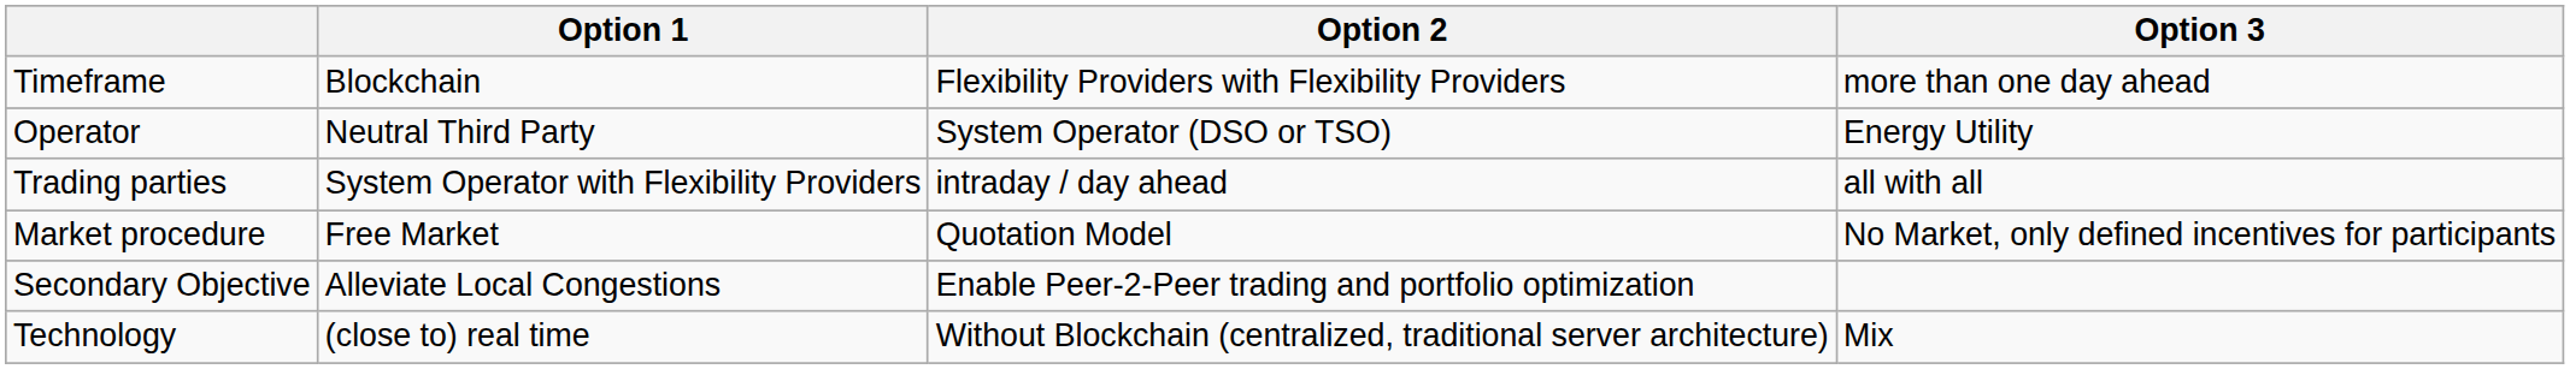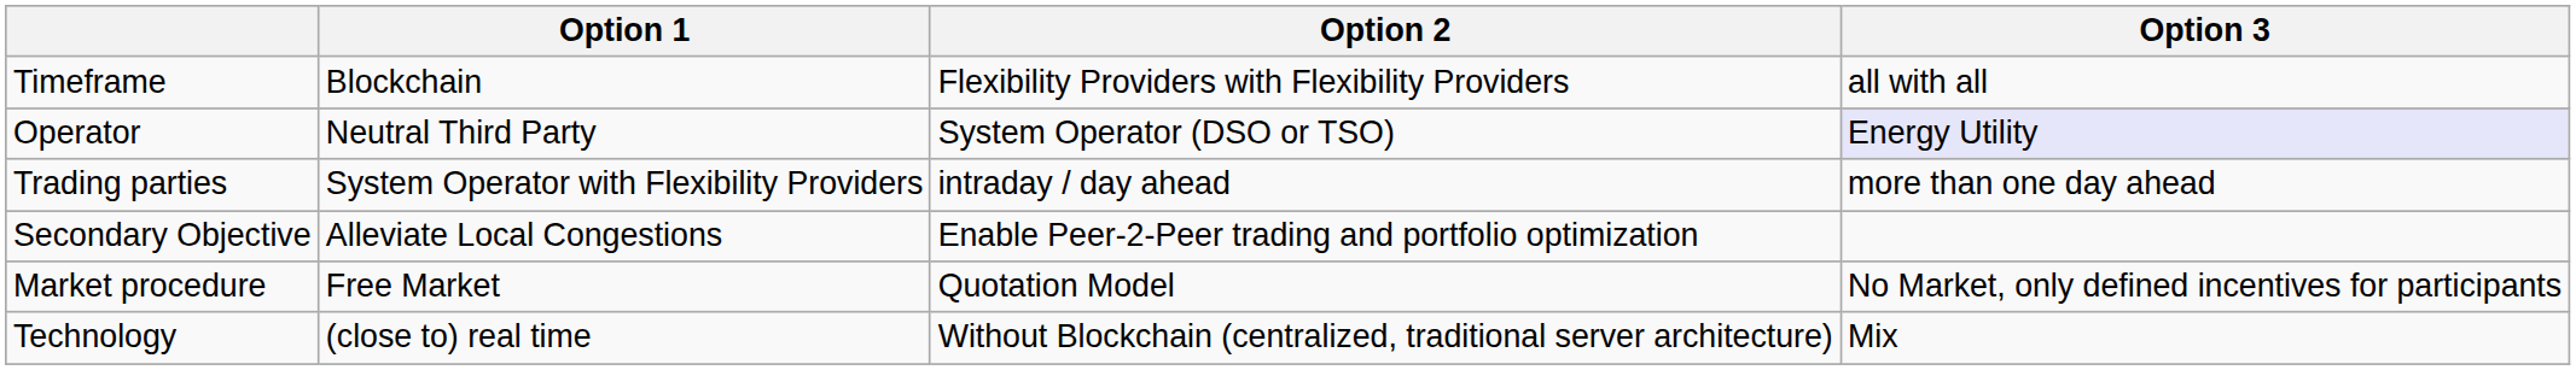Timeframe | Option 3: more than one day ahead -> all with all
Operator | Option 3: no background -> lavender background
Trading parties | Option 3: all with all -> more than one day ahead
rows swapped: Market procedure <-> Secondary Objective
